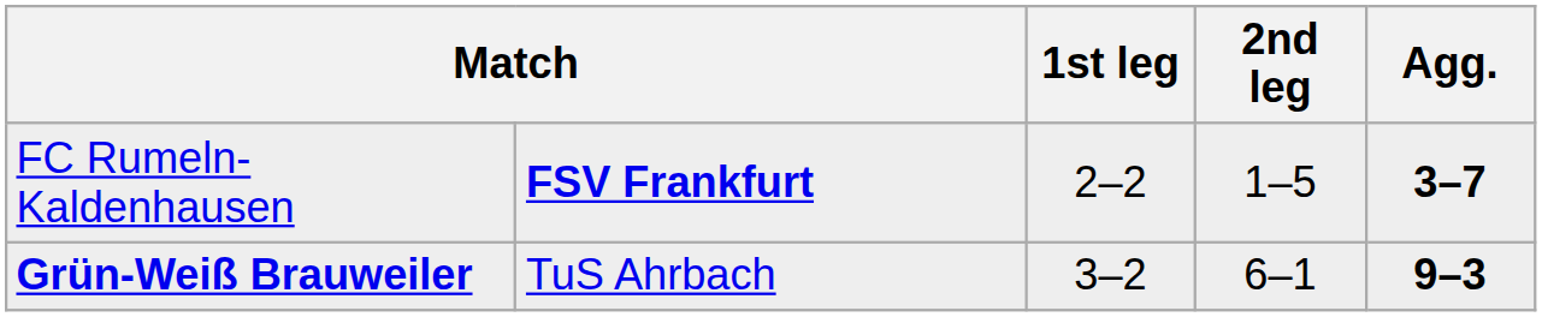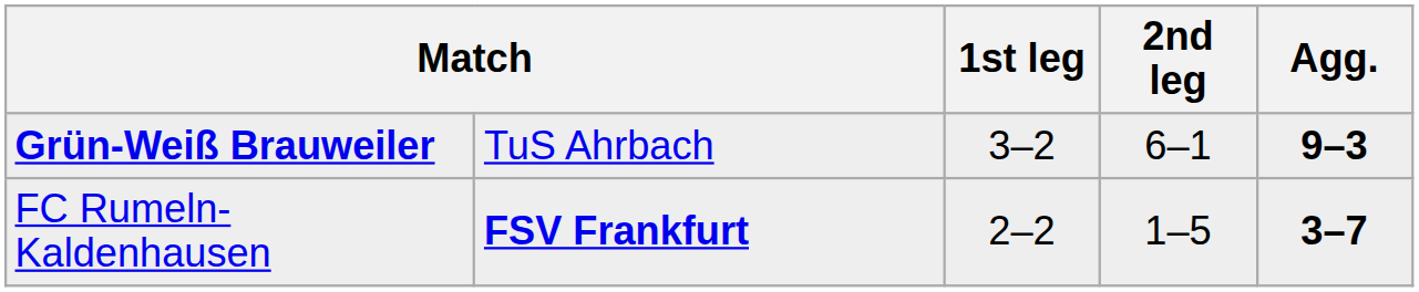rows swapped: Grün-Weiß Brauweiler <-> FC Rumeln-Kaldenhausen
